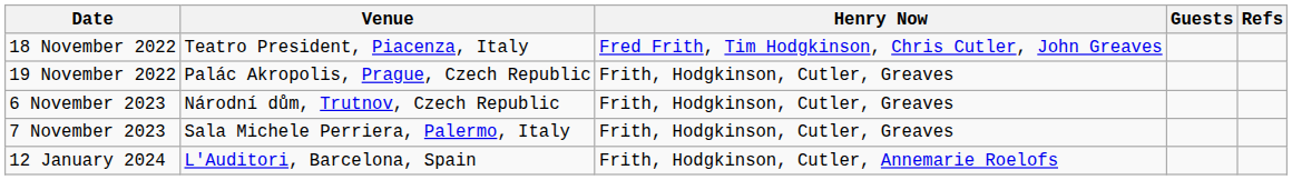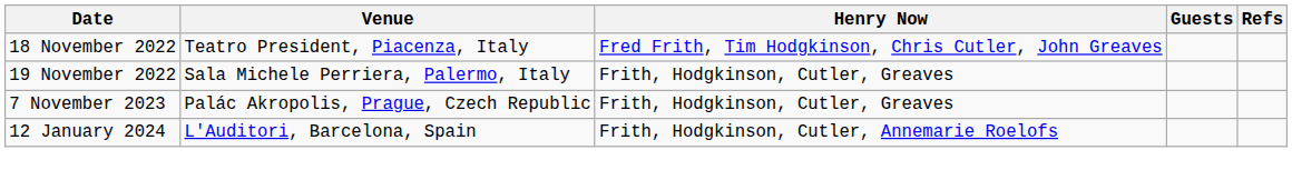19 November 2022 | Venue: Palác Akropolis, Prague, Czech Republic -> Sala Michele Perriera, Palermo, Italy
- row: 6 November 2023 | Národní dům, Trutnov, Czech Republic | Frith, Hodgkinson, Cutler, Greaves
7 November 2023 | Venue: Sala Michele Perriera, Palermo, Italy -> Palác Akropolis, Prague, Czech Republic
